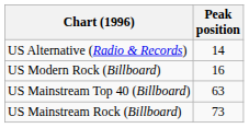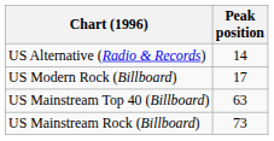US Modern Rock (Billboard) | Peak position: 16 -> 17
